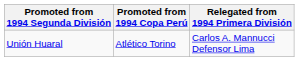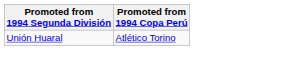- column: Relegated from 1994 Primera División | Carlos A. Mannucci Defensor Lima
